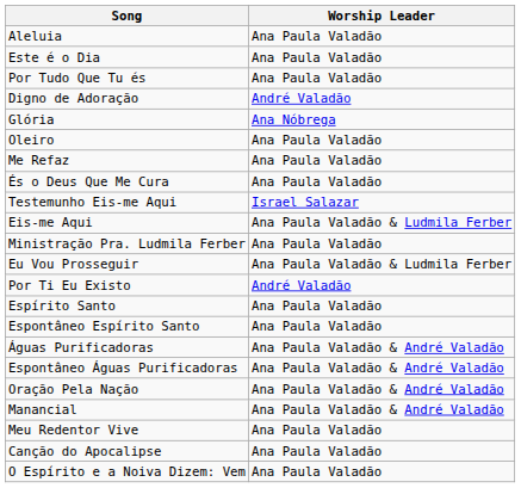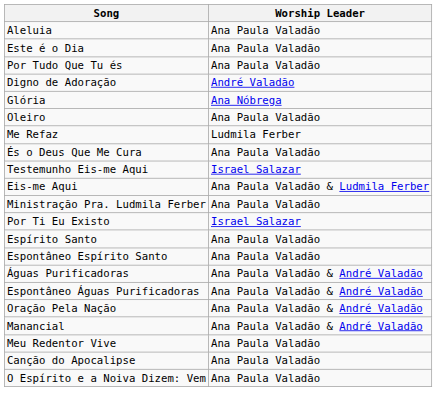Me Refaz | Worship Leader: Ana Paula Valadão -> Ludmila Ferber
- row: Eu Vou Prosseguir | Ana Paula Valadão & Ludmila Ferber
Por Ti Eu Existo | Worship Leader: André Valadão -> Israel Salazar
